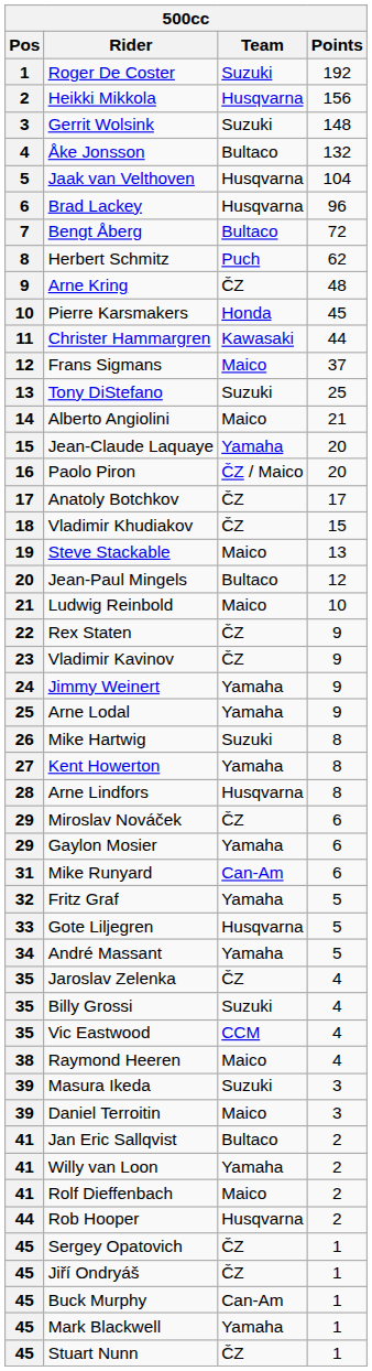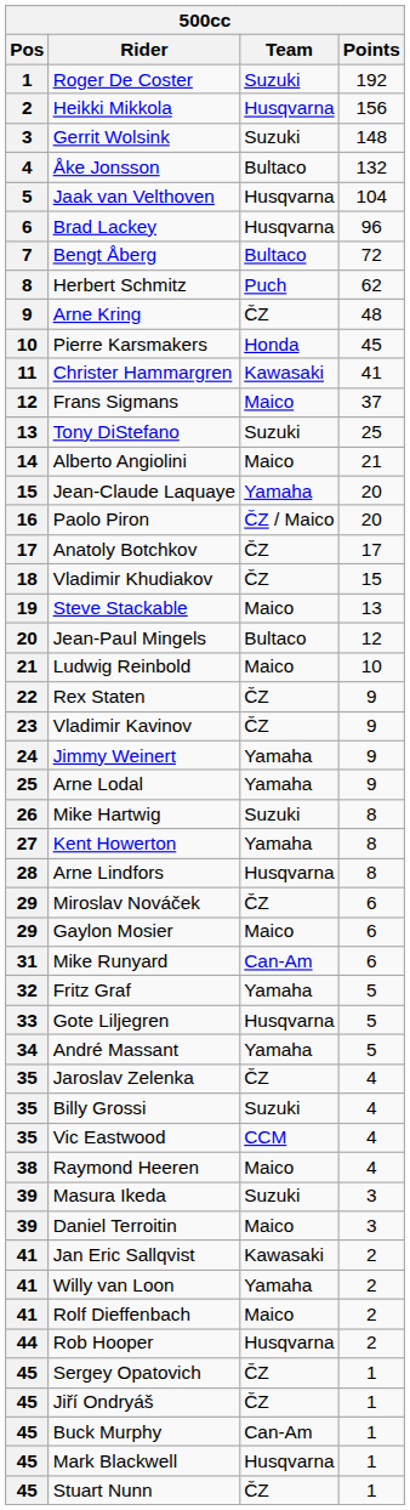Christer Hammargren | Points: 44 -> 41
Gaylon Mosier | Team: Yamaha -> Maico
Jan Eric Sallqvist | Team: Bultaco -> Kawasaki
Mark Blackwell | Team: Yamaha -> Husqvarna
